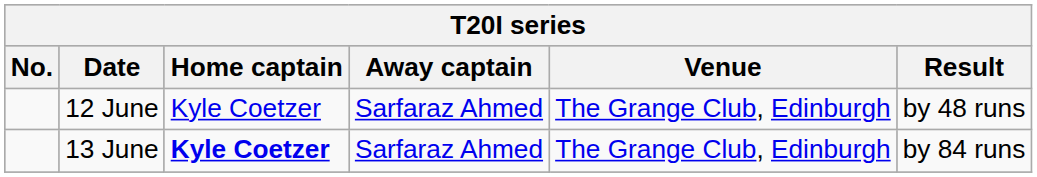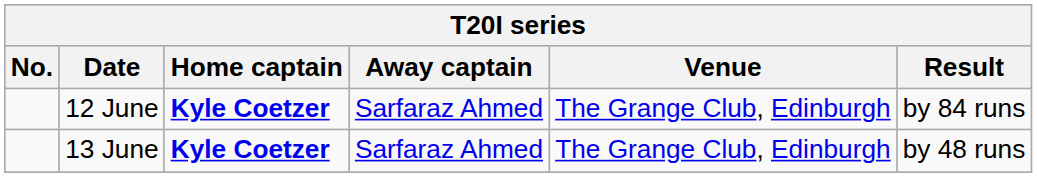12 June | Home captain: normal -> bold
12 June | Result: by 48 runs -> by 84 runs
13 June | Result: by 84 runs -> by 48 runs
